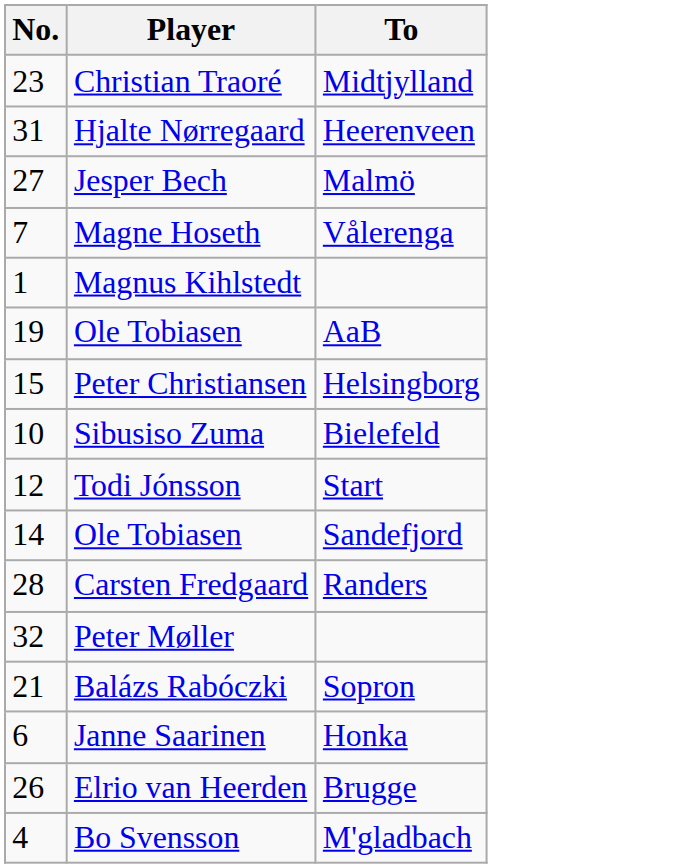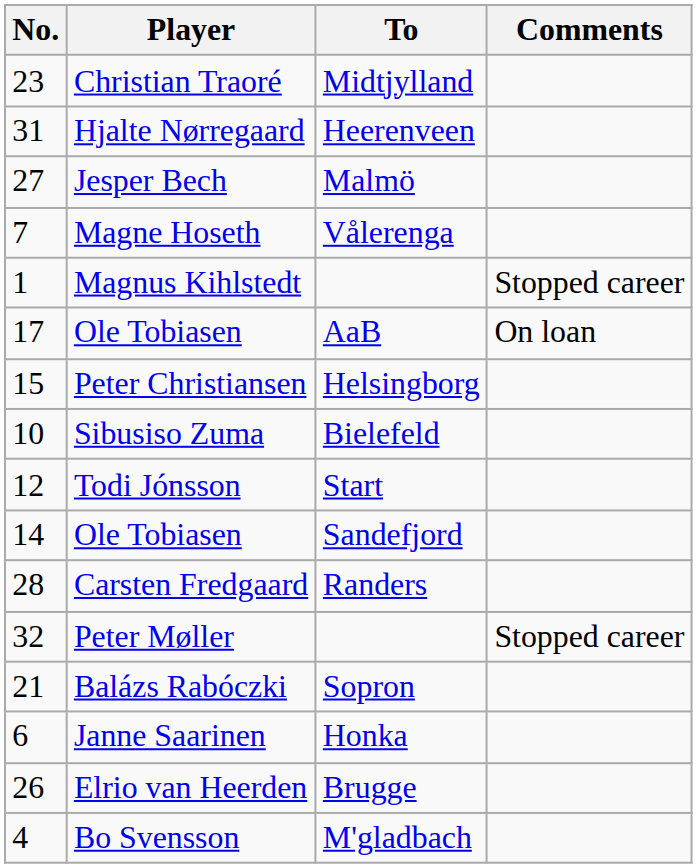+ column: Comments | Stopped career | On loan | Stopped career
Ole Tobiasen / AaB | No.: 19 -> 17
